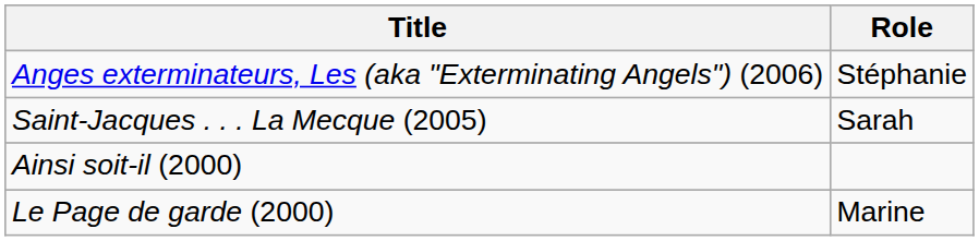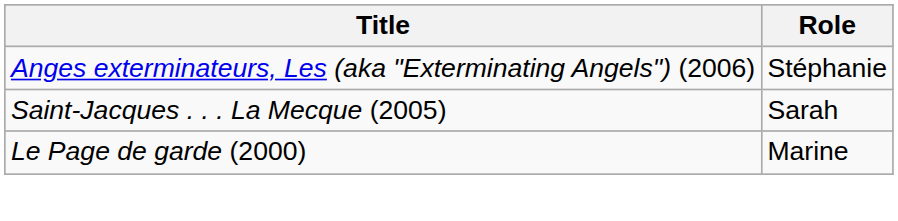- row: Ainsi soit-il (2000)
